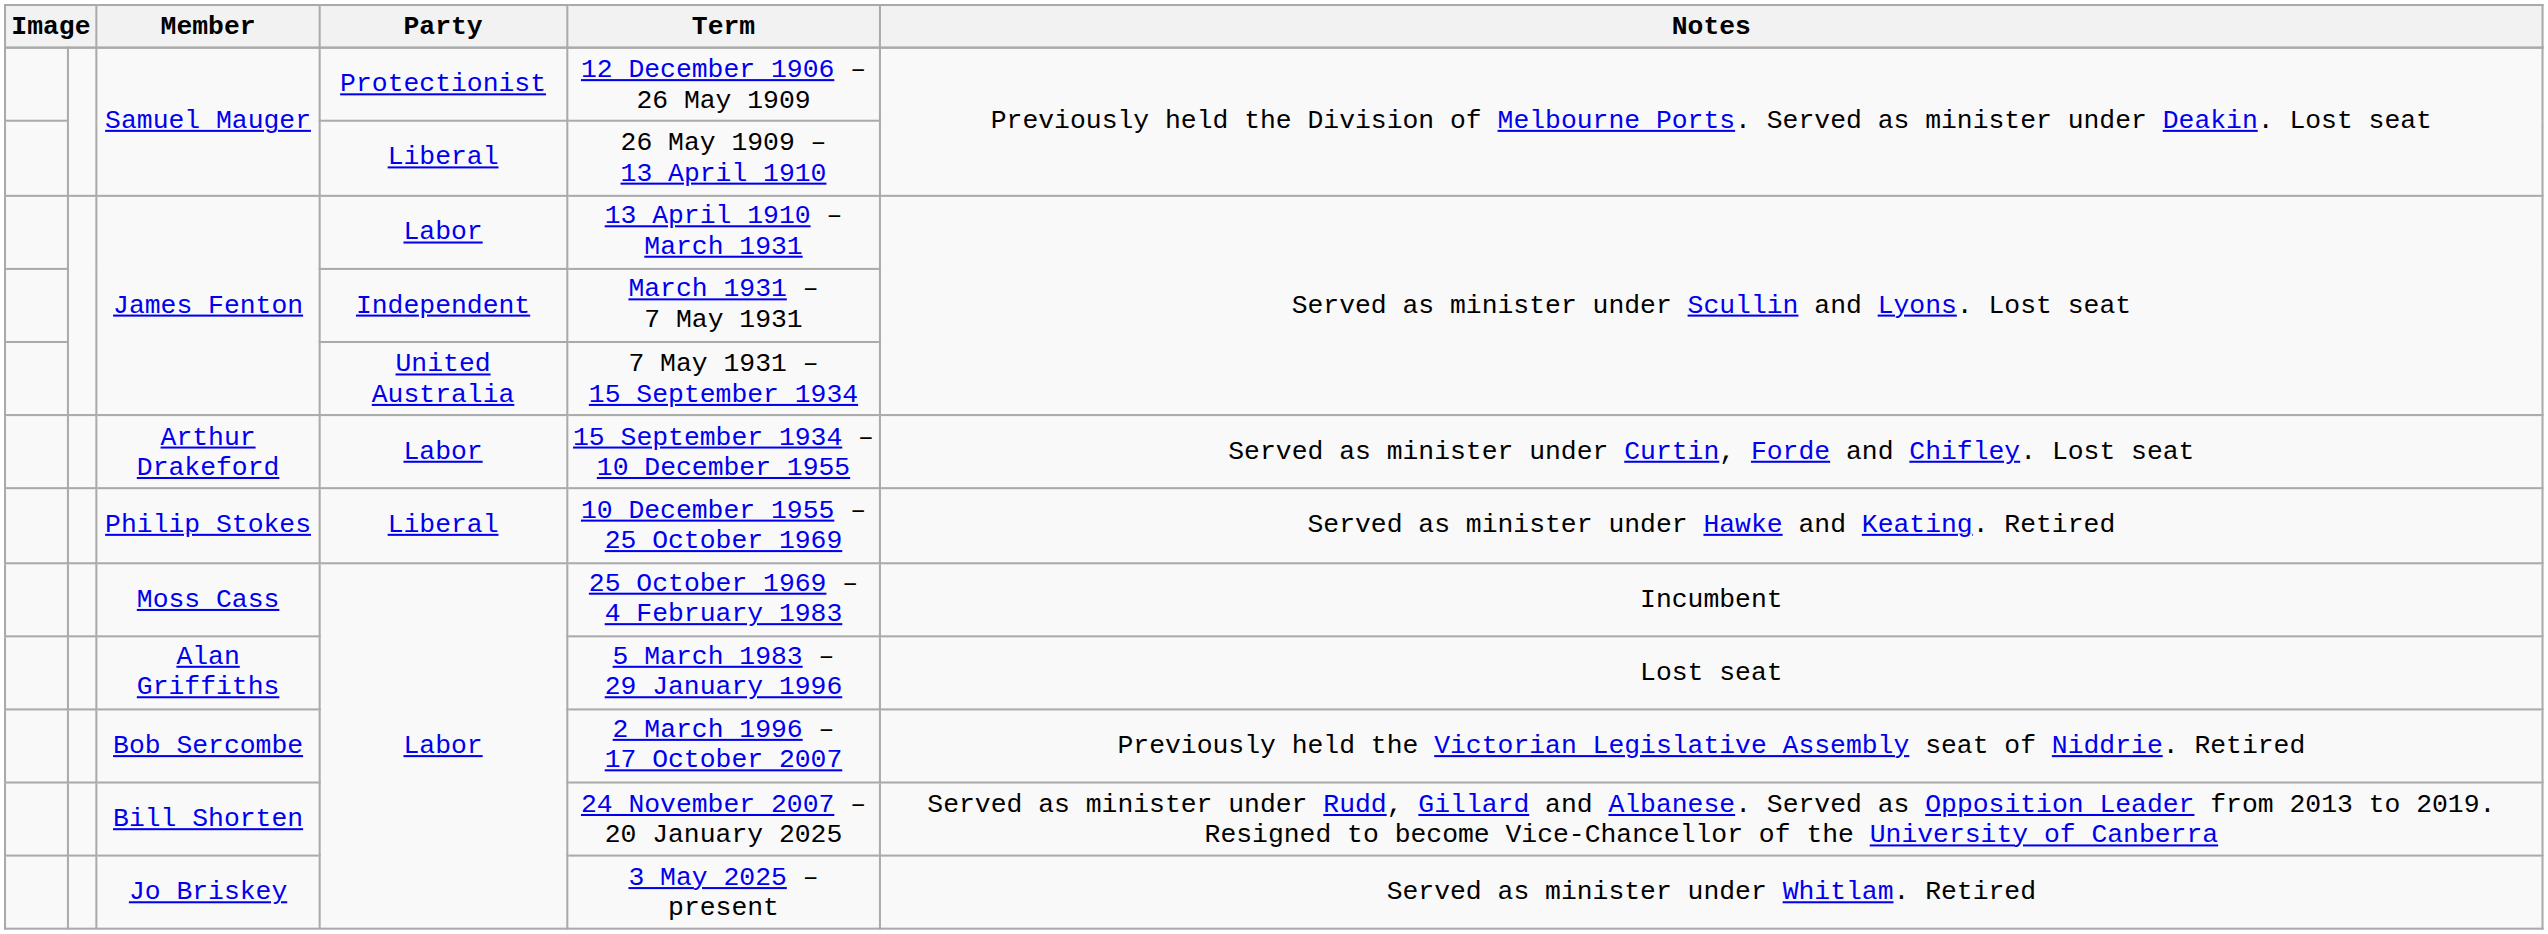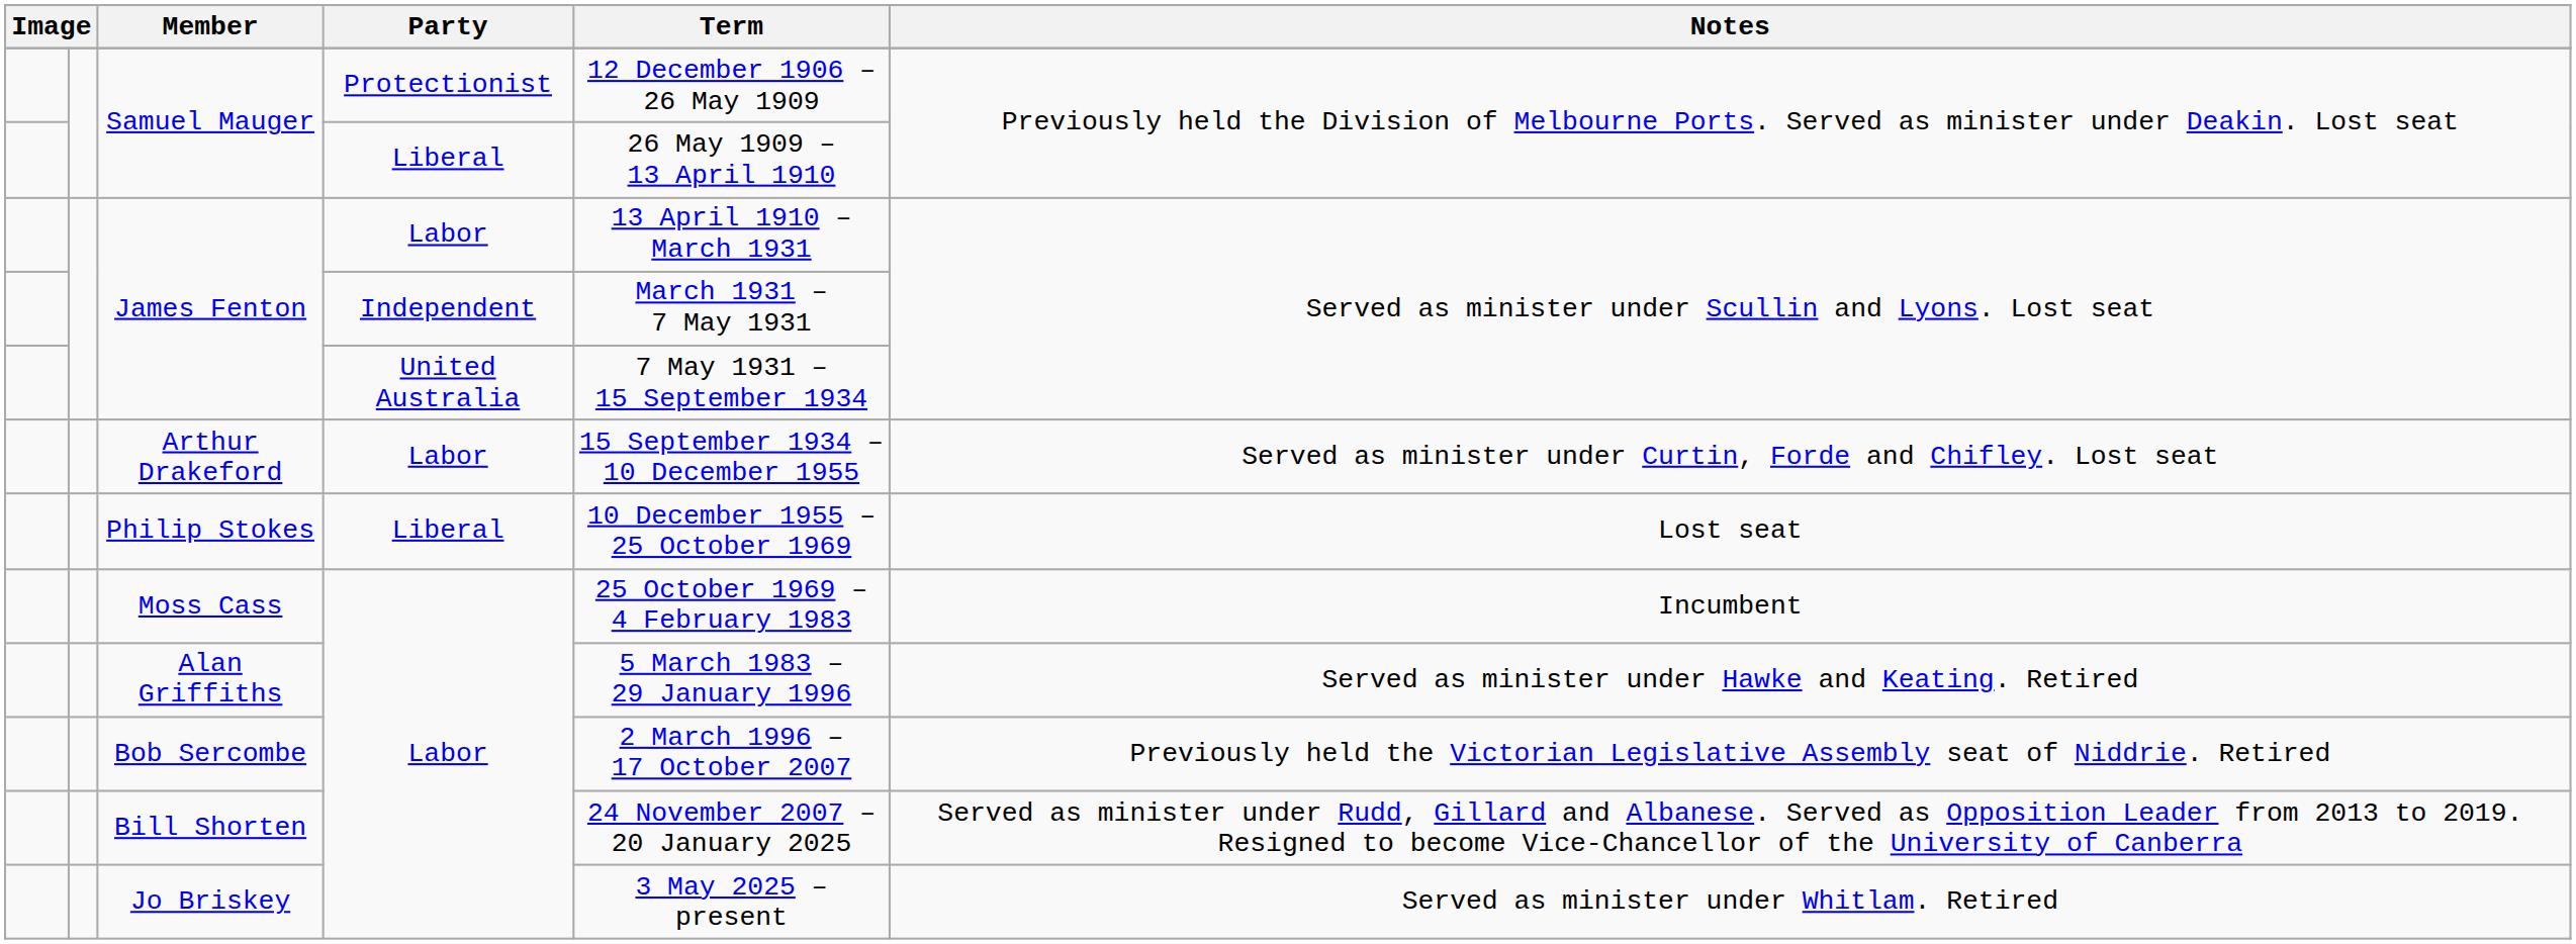Philip Stokes | Notes: Served as minister under Hawke and Keating. Retired -> Lost seat
Alan Griffiths | Notes: Lost seat -> Served as minister under Hawke and Keating. Retired
